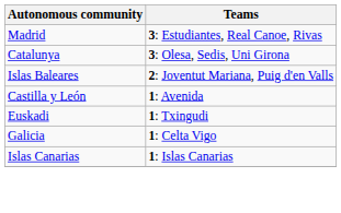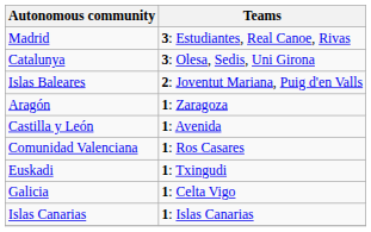+ row: Aragón | 1: Zaragoza
+ row: Comunidad Valenciana | 1: Ros Casares
